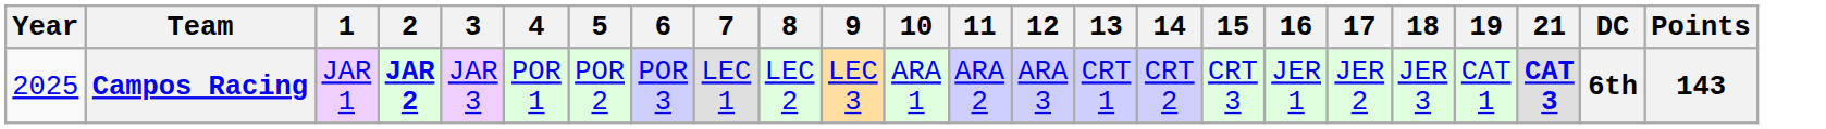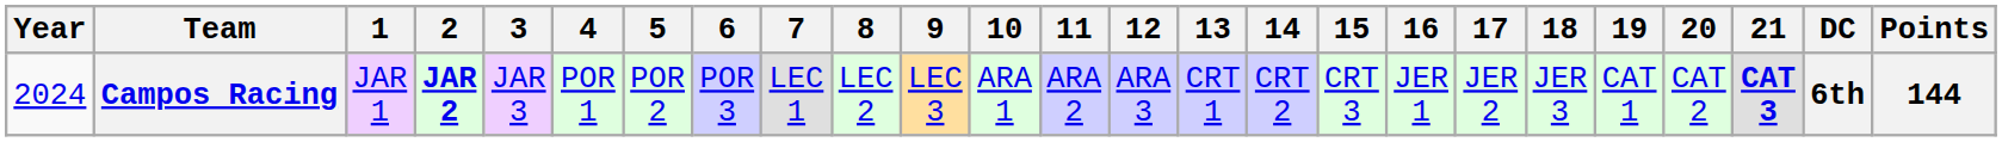+ column: 20 | CAT 2
Campos Racing | Year: 2025 -> 2024
Campos Racing | Points: 143 -> 144
